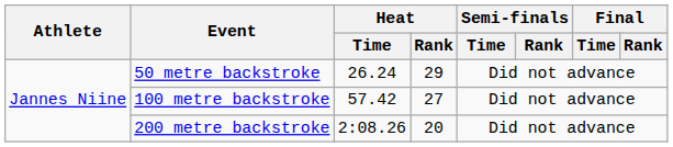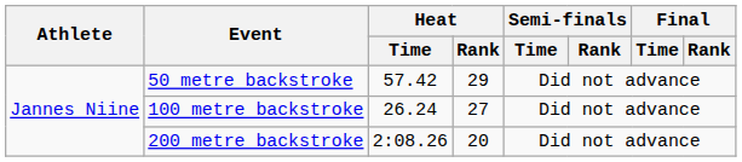50 metre backstroke | Heat / Time: 26.24 -> 57.42
100 metre backstroke | Heat / Time: 57.42 -> 26.24
